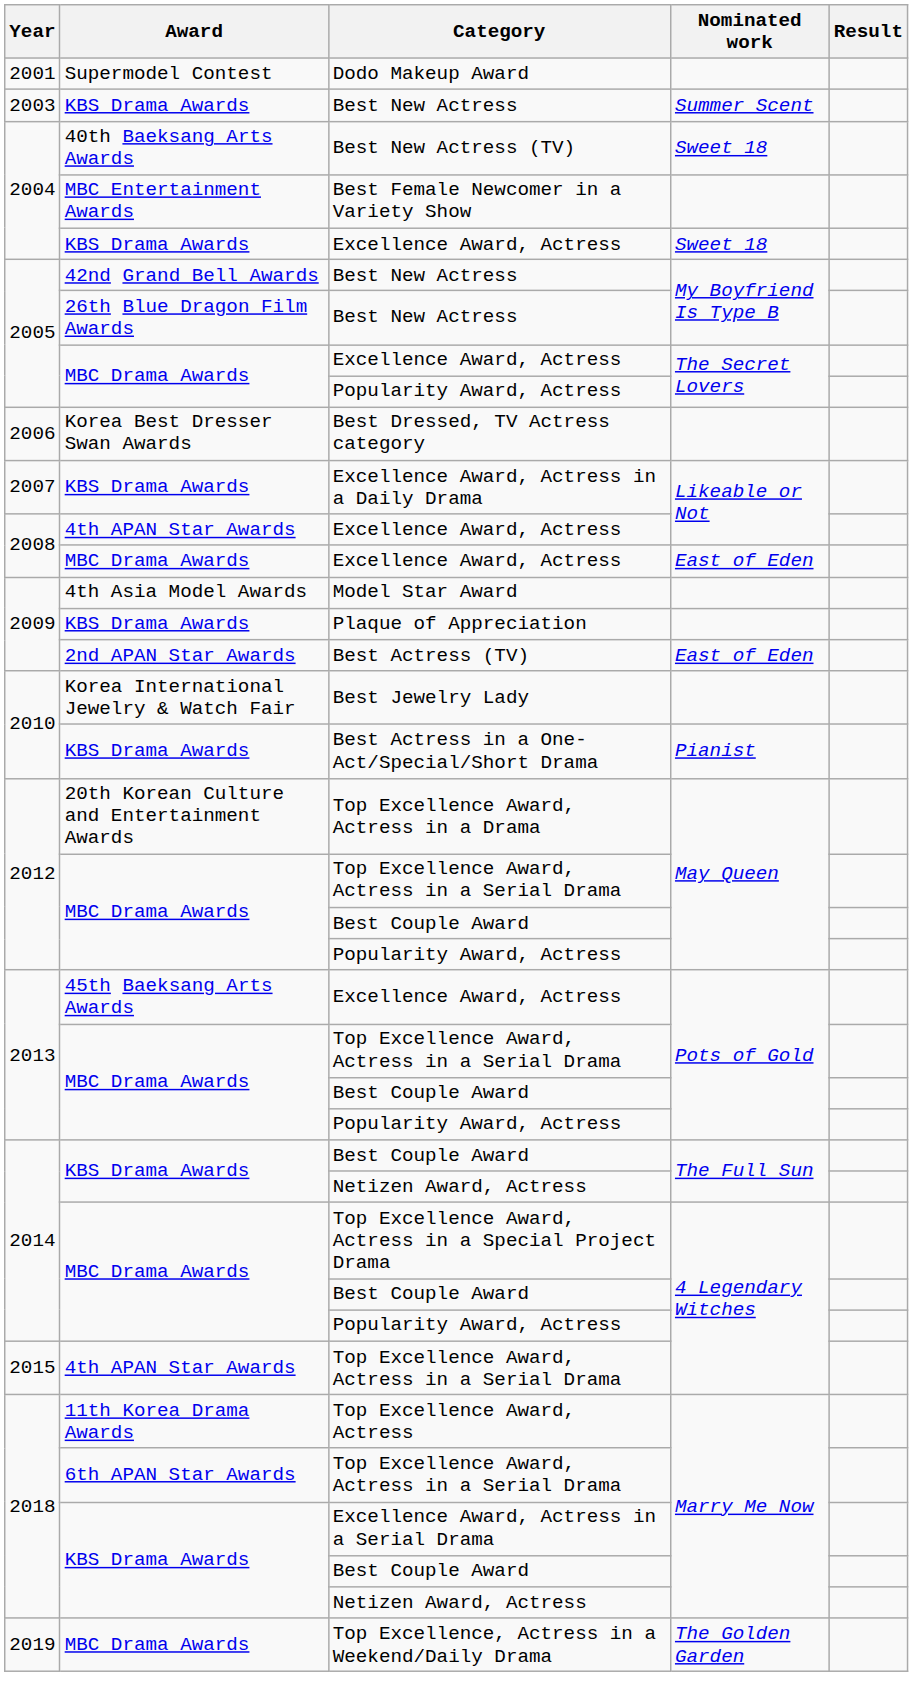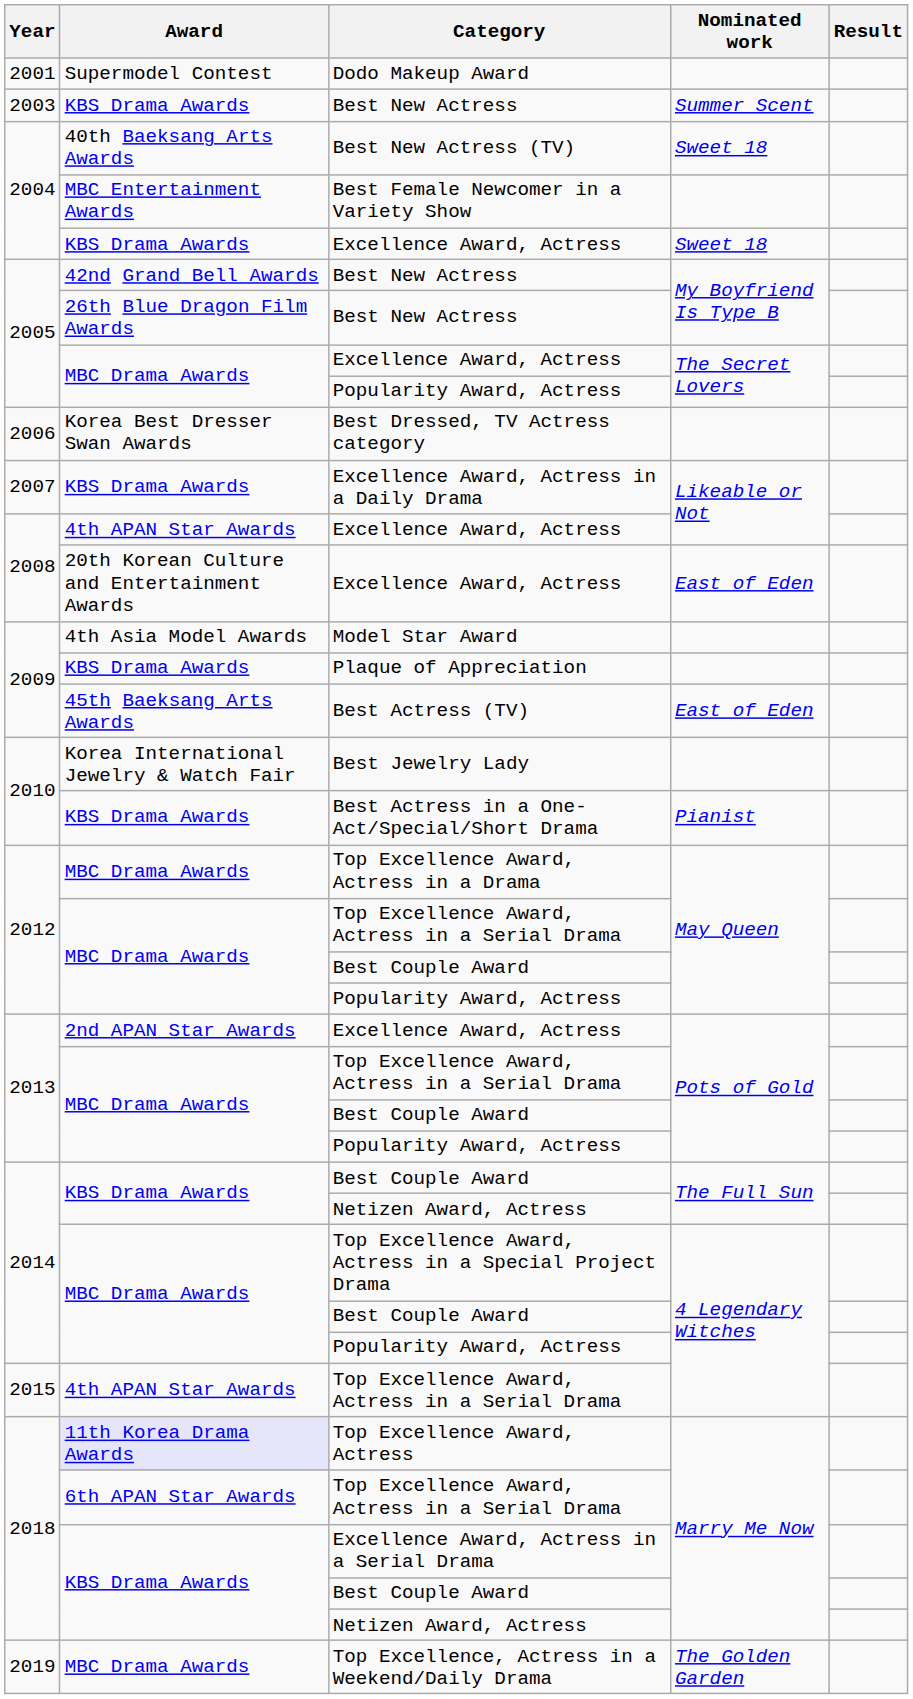Excellence Award, Actress / East of Eden | Award: MBC Drama Awards -> 20th Korean Culture and Entertainment Awards
Best Actress (TV) | Award: 2nd APAN Star Awards -> 45th Baeksang Arts Awards
Top Excellence Award, Actress in a Drama | Award: 20th Korean Culture and Entertainment Awards -> MBC Drama Awards
Excellence Award, Actress / Pots of Gold | Award: 45th Baeksang Arts Awards -> 2nd APAN Star Awards
Top Excellence Award, Actress | Award: no background -> lavender background
